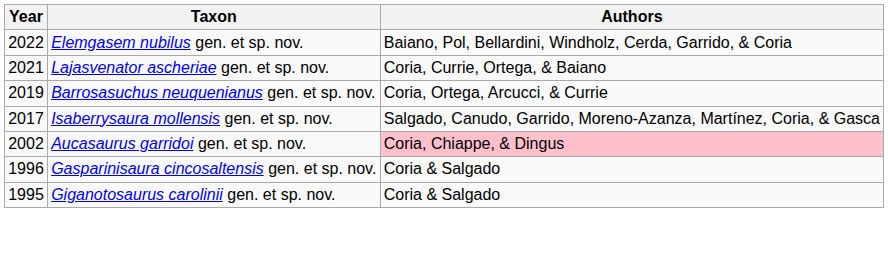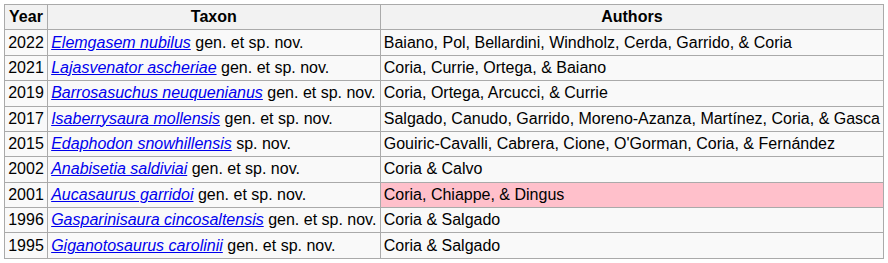+ row: 2015 | Edaphodon snowhillensis sp. nov. | Gouiric-Cavalli, Cabrera, Cione, O'Gorman, Coria, & Fernández
+ row: 2002 | Anabisetia saldiviai gen. et sp. nov. | Coria & Calvo
Aucasaurus garridoi gen. et sp. nov. | Year: 2002 -> 2001
